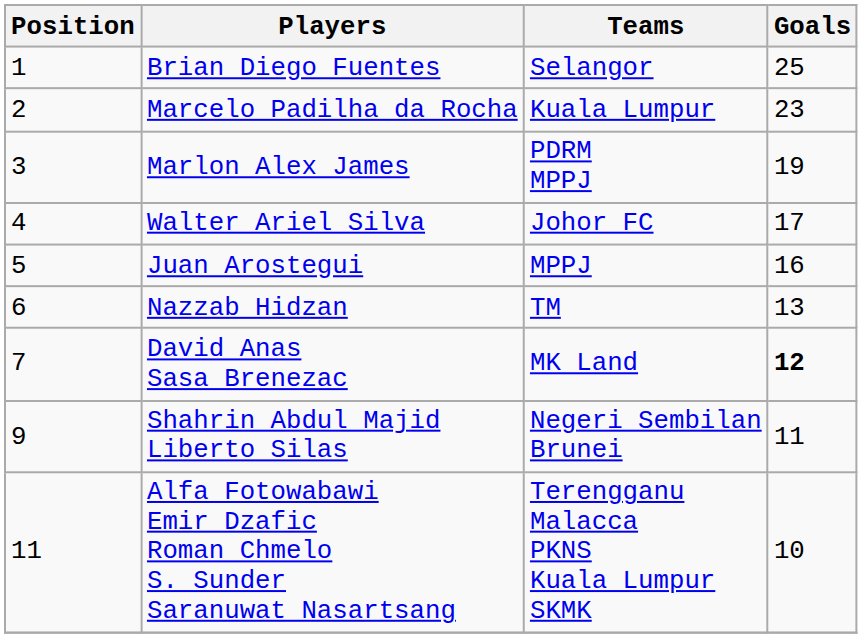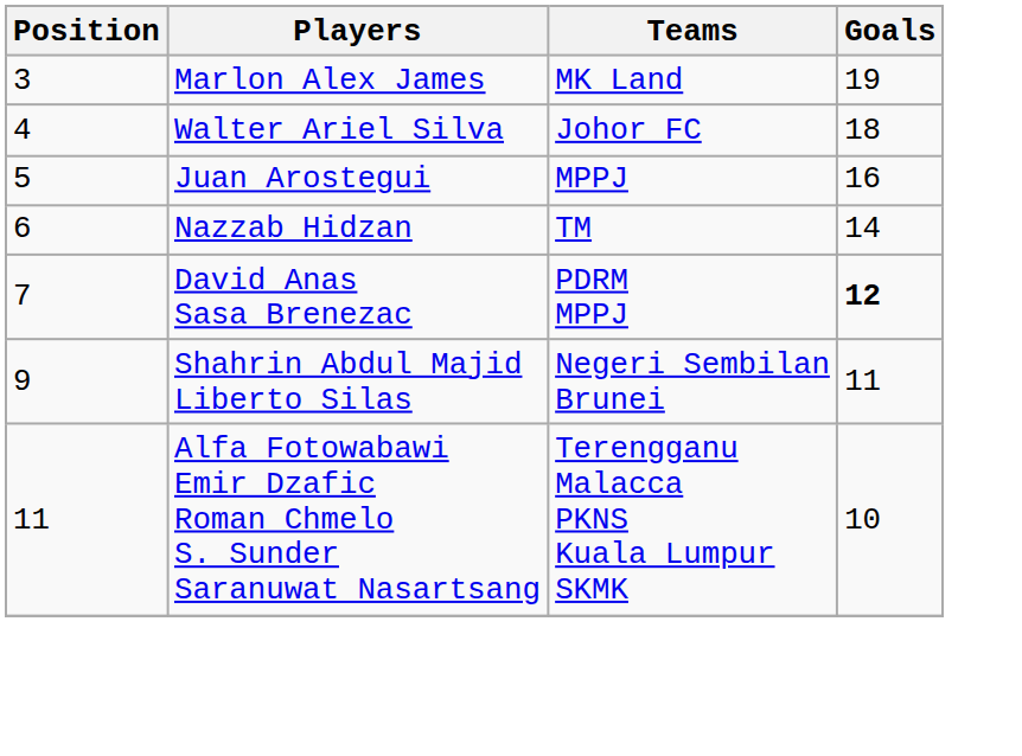- row: 1 | Brian Diego Fuentes | Selangor | 25
- row: 2 | Marcelo Padilha da Rocha | Kuala Lumpur | 23
Marlon Alex James | Teams: PDRM MPPJ -> MK Land
Walter Ariel Silva | Goals: 17 -> 18
Nazzab Hidzan | Goals: 13 -> 14
David Anas Sasa Brenezac | Teams: MK Land -> PDRM MPPJ
